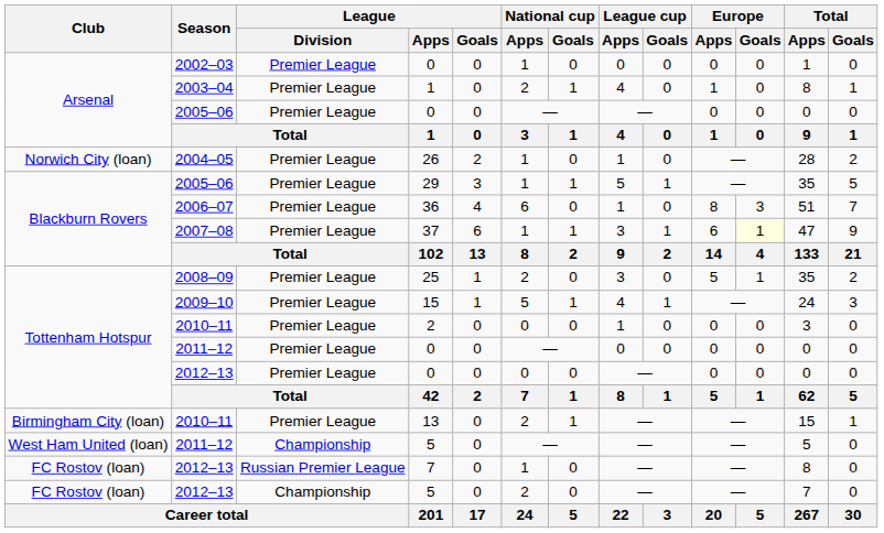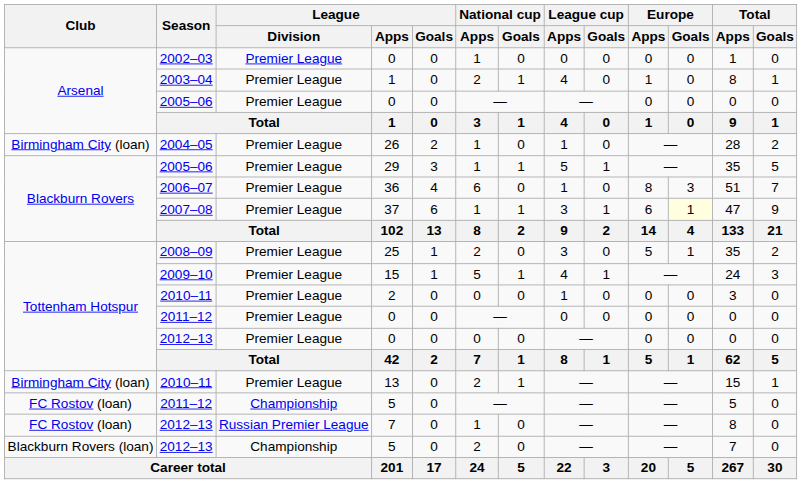26 | Club: Norwich City (loan) -> Birmingham City (loan)
2011–12 / 5 | Club: West Ham United (loan) -> FC Rostov (loan)
2012–13 / 5 | Club: FC Rostov (loan) -> Blackburn Rovers (loan)
